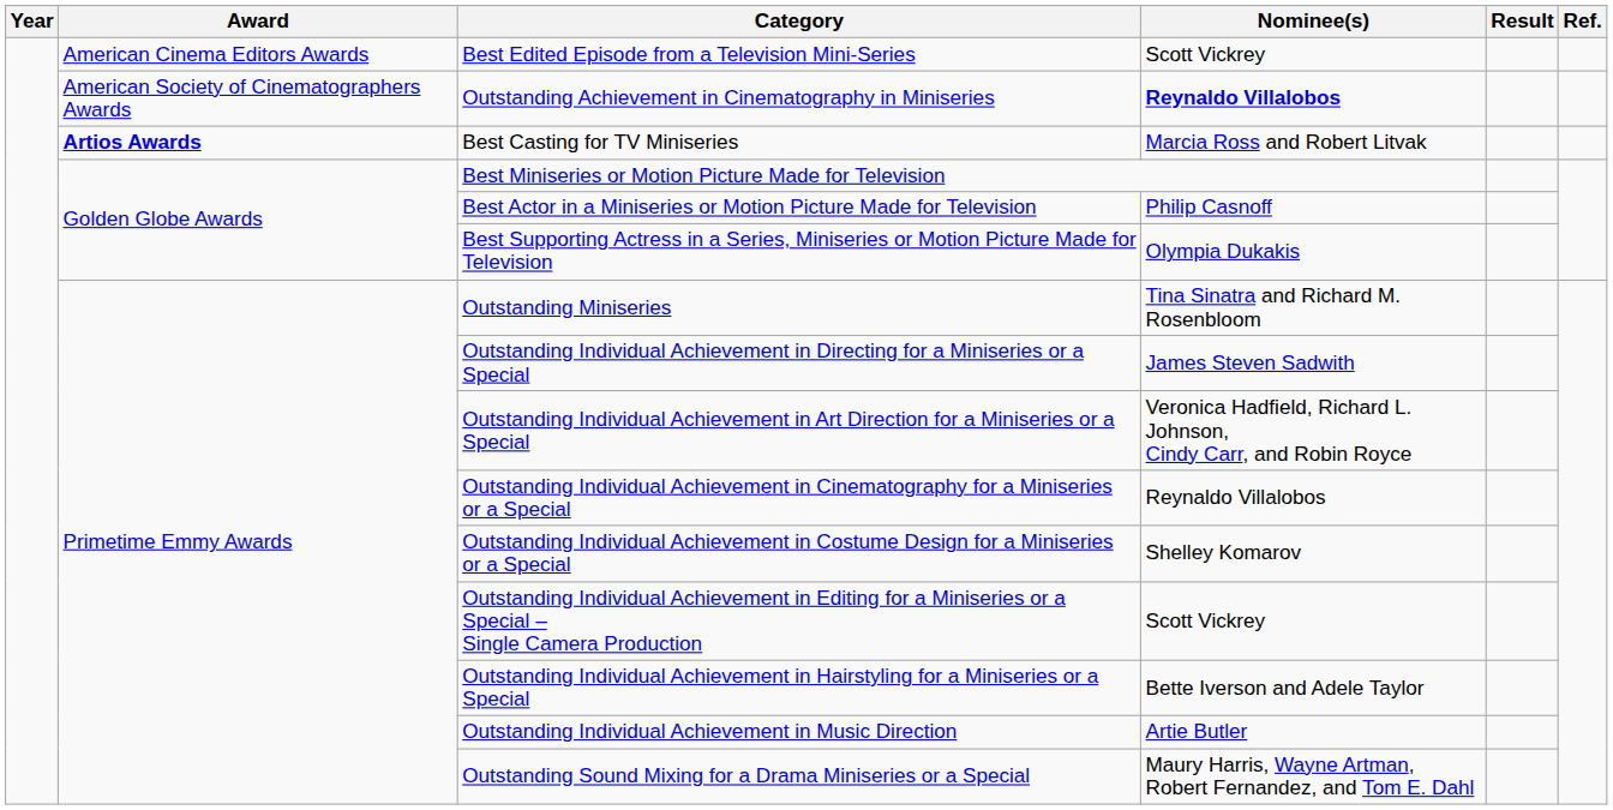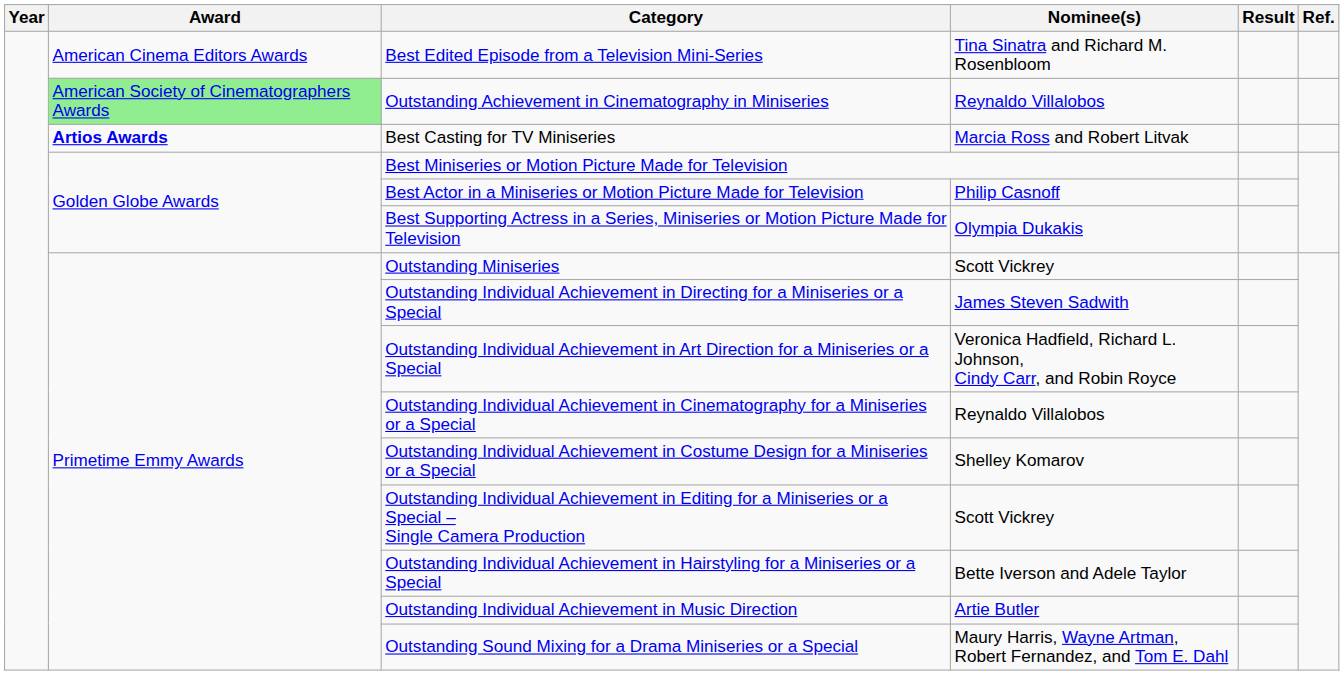Best Edited Episode from a Television Mini-Series | Nominee(s): Scott Vickrey -> Tina Sinatra and Richard M. Rosenbloom
Outstanding Achievement in Cinematography in Miniseries | Award: no background -> lightgreen background
Outstanding Achievement in Cinematography in Miniseries | Nominee(s): bold -> normal
Outstanding Miniseries | Nominee(s): Tina Sinatra and Richard M. Rosenbloom -> Scott Vickrey
